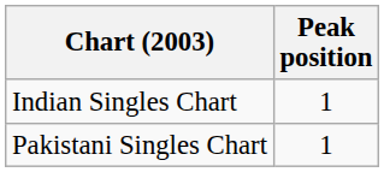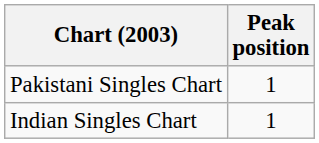rows swapped: Pakistani Singles Chart <-> Indian Singles Chart
